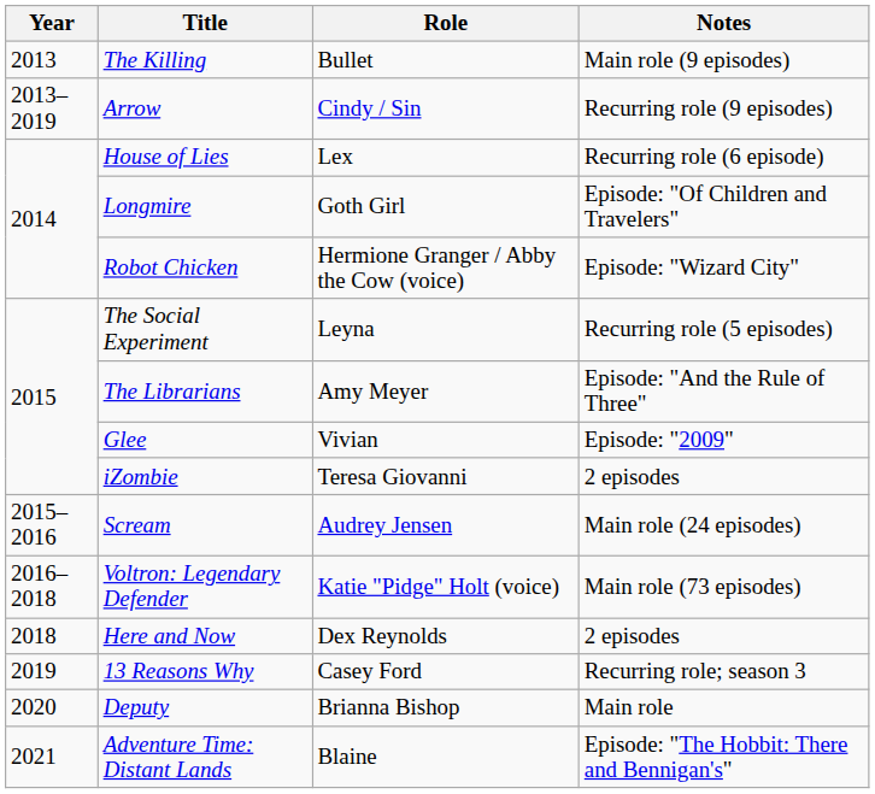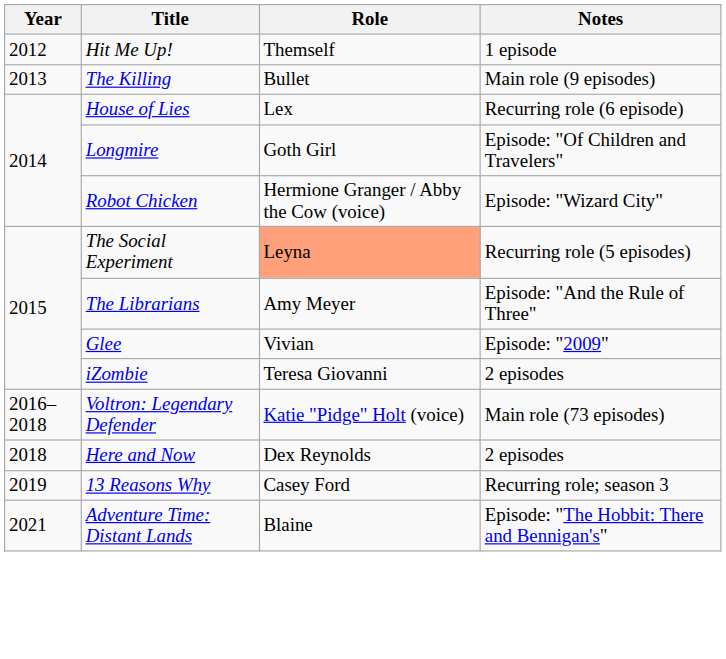+ row: 2012 | Hit Me Up! | Themself | 1 episode
- row: 2013–2019 | Arrow | Cindy / Sin | Recurring role (9 episodes)
The Social Experiment | Role: no background -> lightsalmon background
- row: 2015–2016 | Scream | Audrey Jensen | Main role (24 episodes)
- row: 2020 | Deputy | Brianna Bishop | Main role
